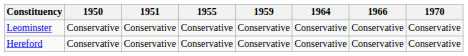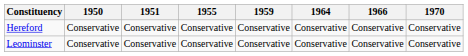rows swapped: Hereford <-> Leominster
